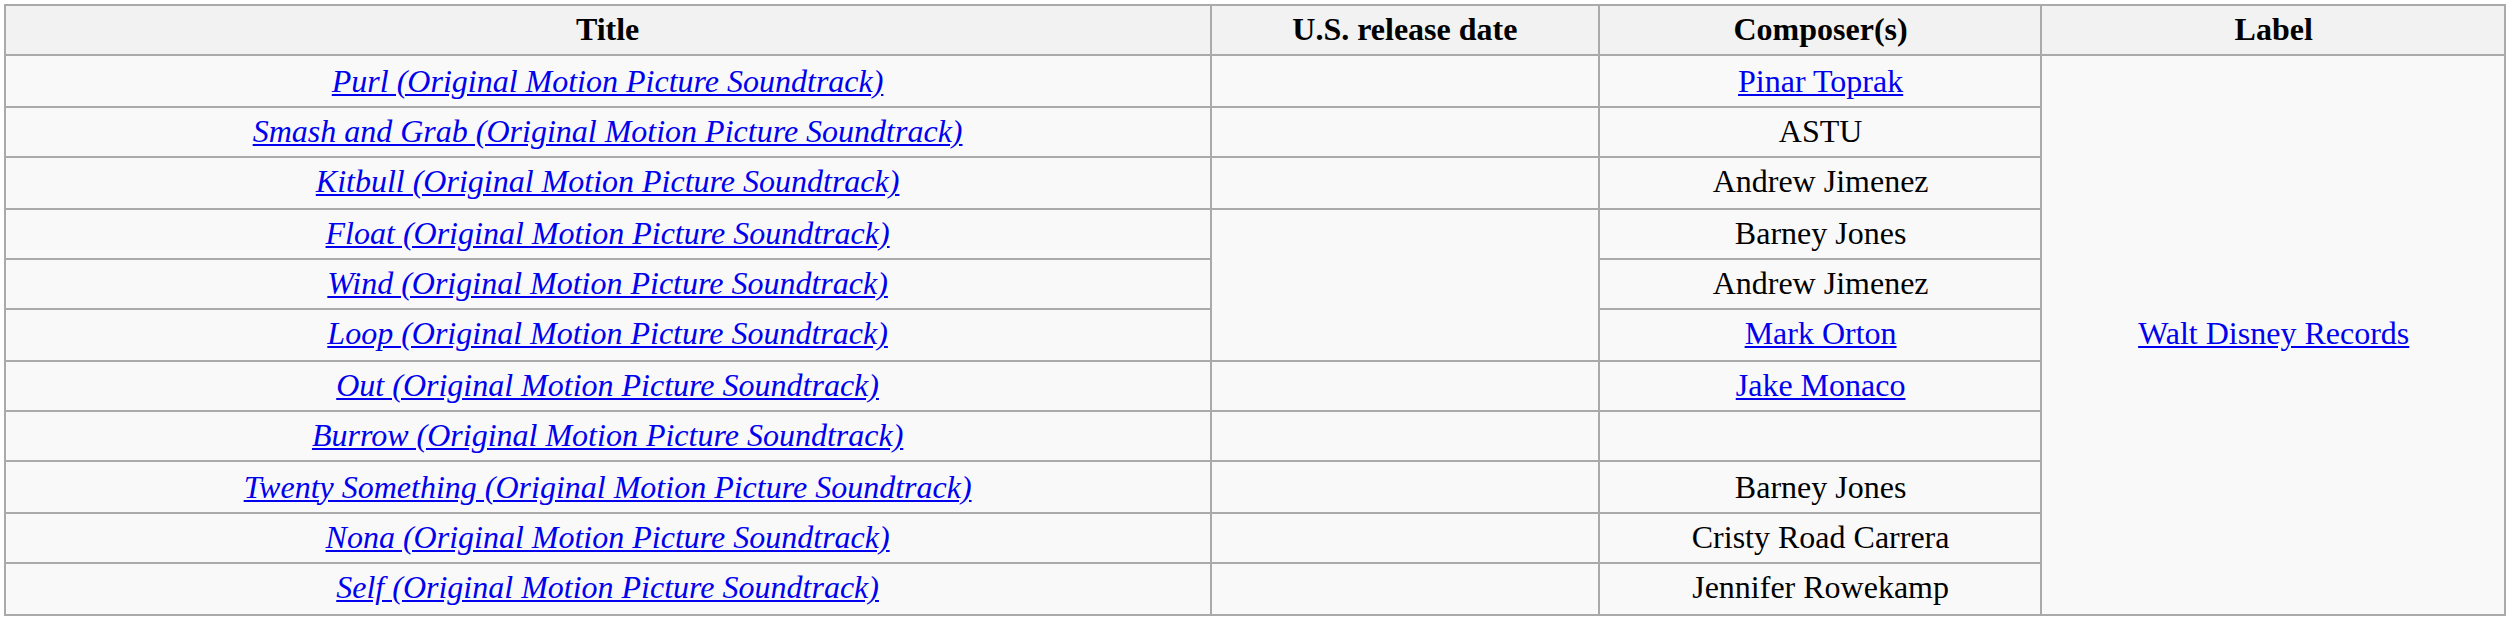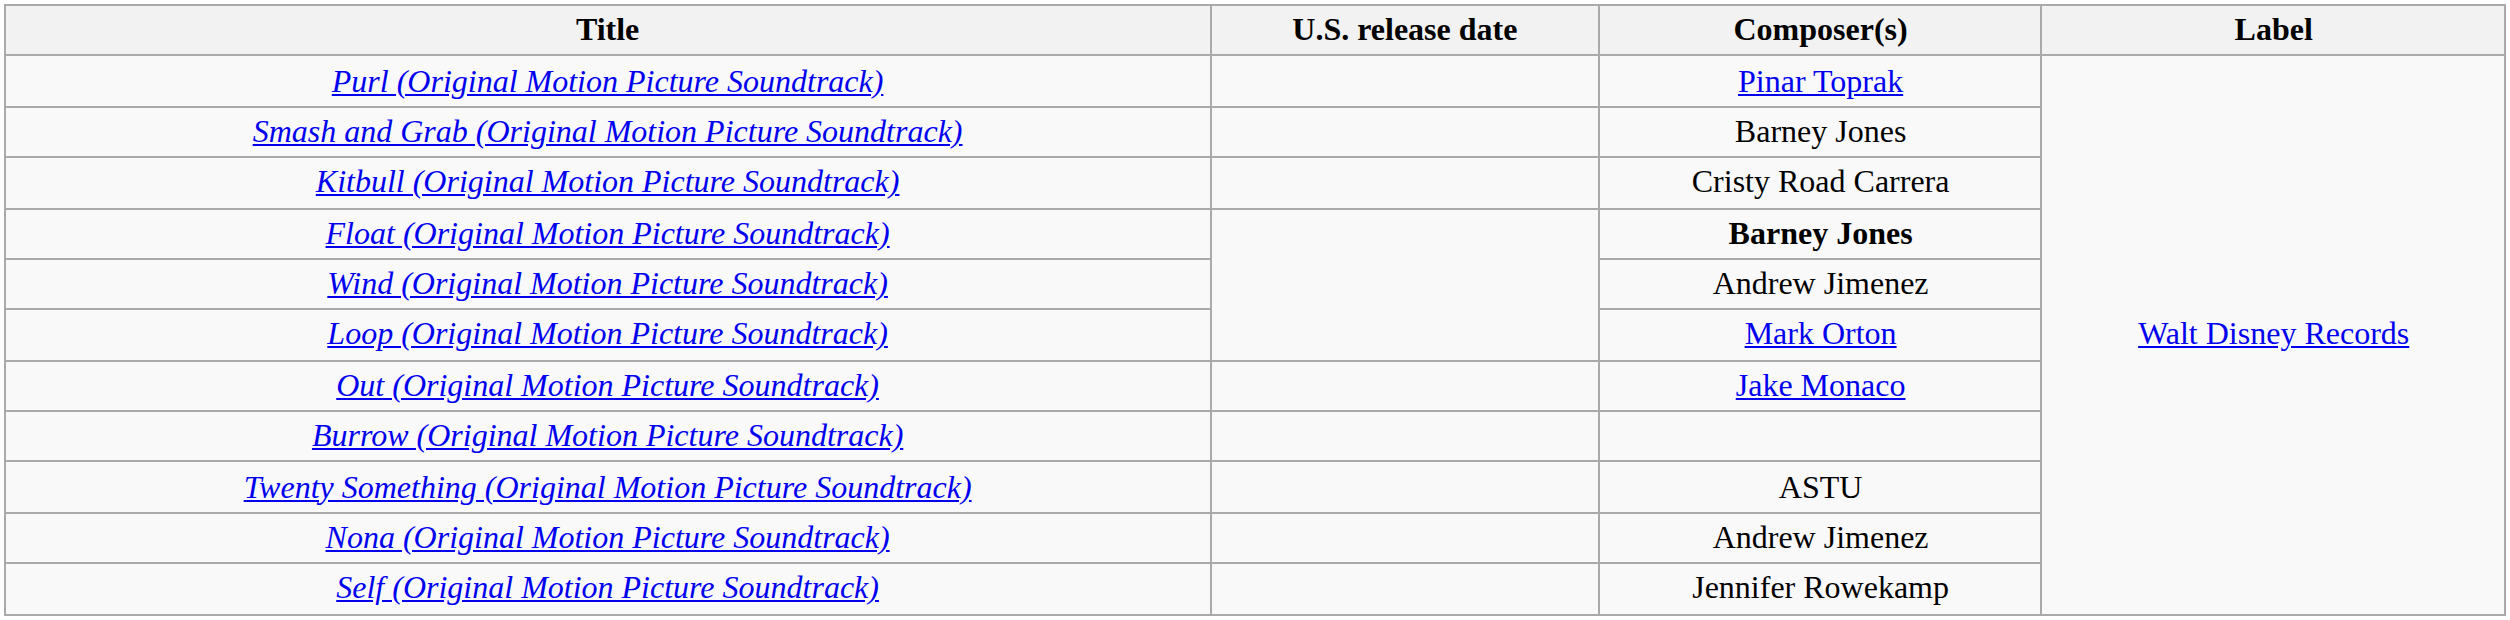Smash and Grab (Original Motion Picture Soundtrack) | Composer(s): ASTU -> Barney Jones
Kitbull (Original Motion Picture Soundtrack) | Composer(s): Andrew Jimenez -> Cristy Road Carrera
Float (Original Motion Picture Soundtrack) | Composer(s): normal -> bold
Twenty Something (Original Motion Picture Soundtrack) | Composer(s): Barney Jones -> ASTU
Nona (Original Motion Picture Soundtrack) | Composer(s): Cristy Road Carrera -> Andrew Jimenez
